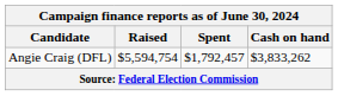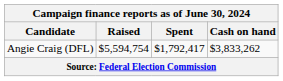Angie Craig (DFL) | Spent: $1,792,457 -> $1,792,417
